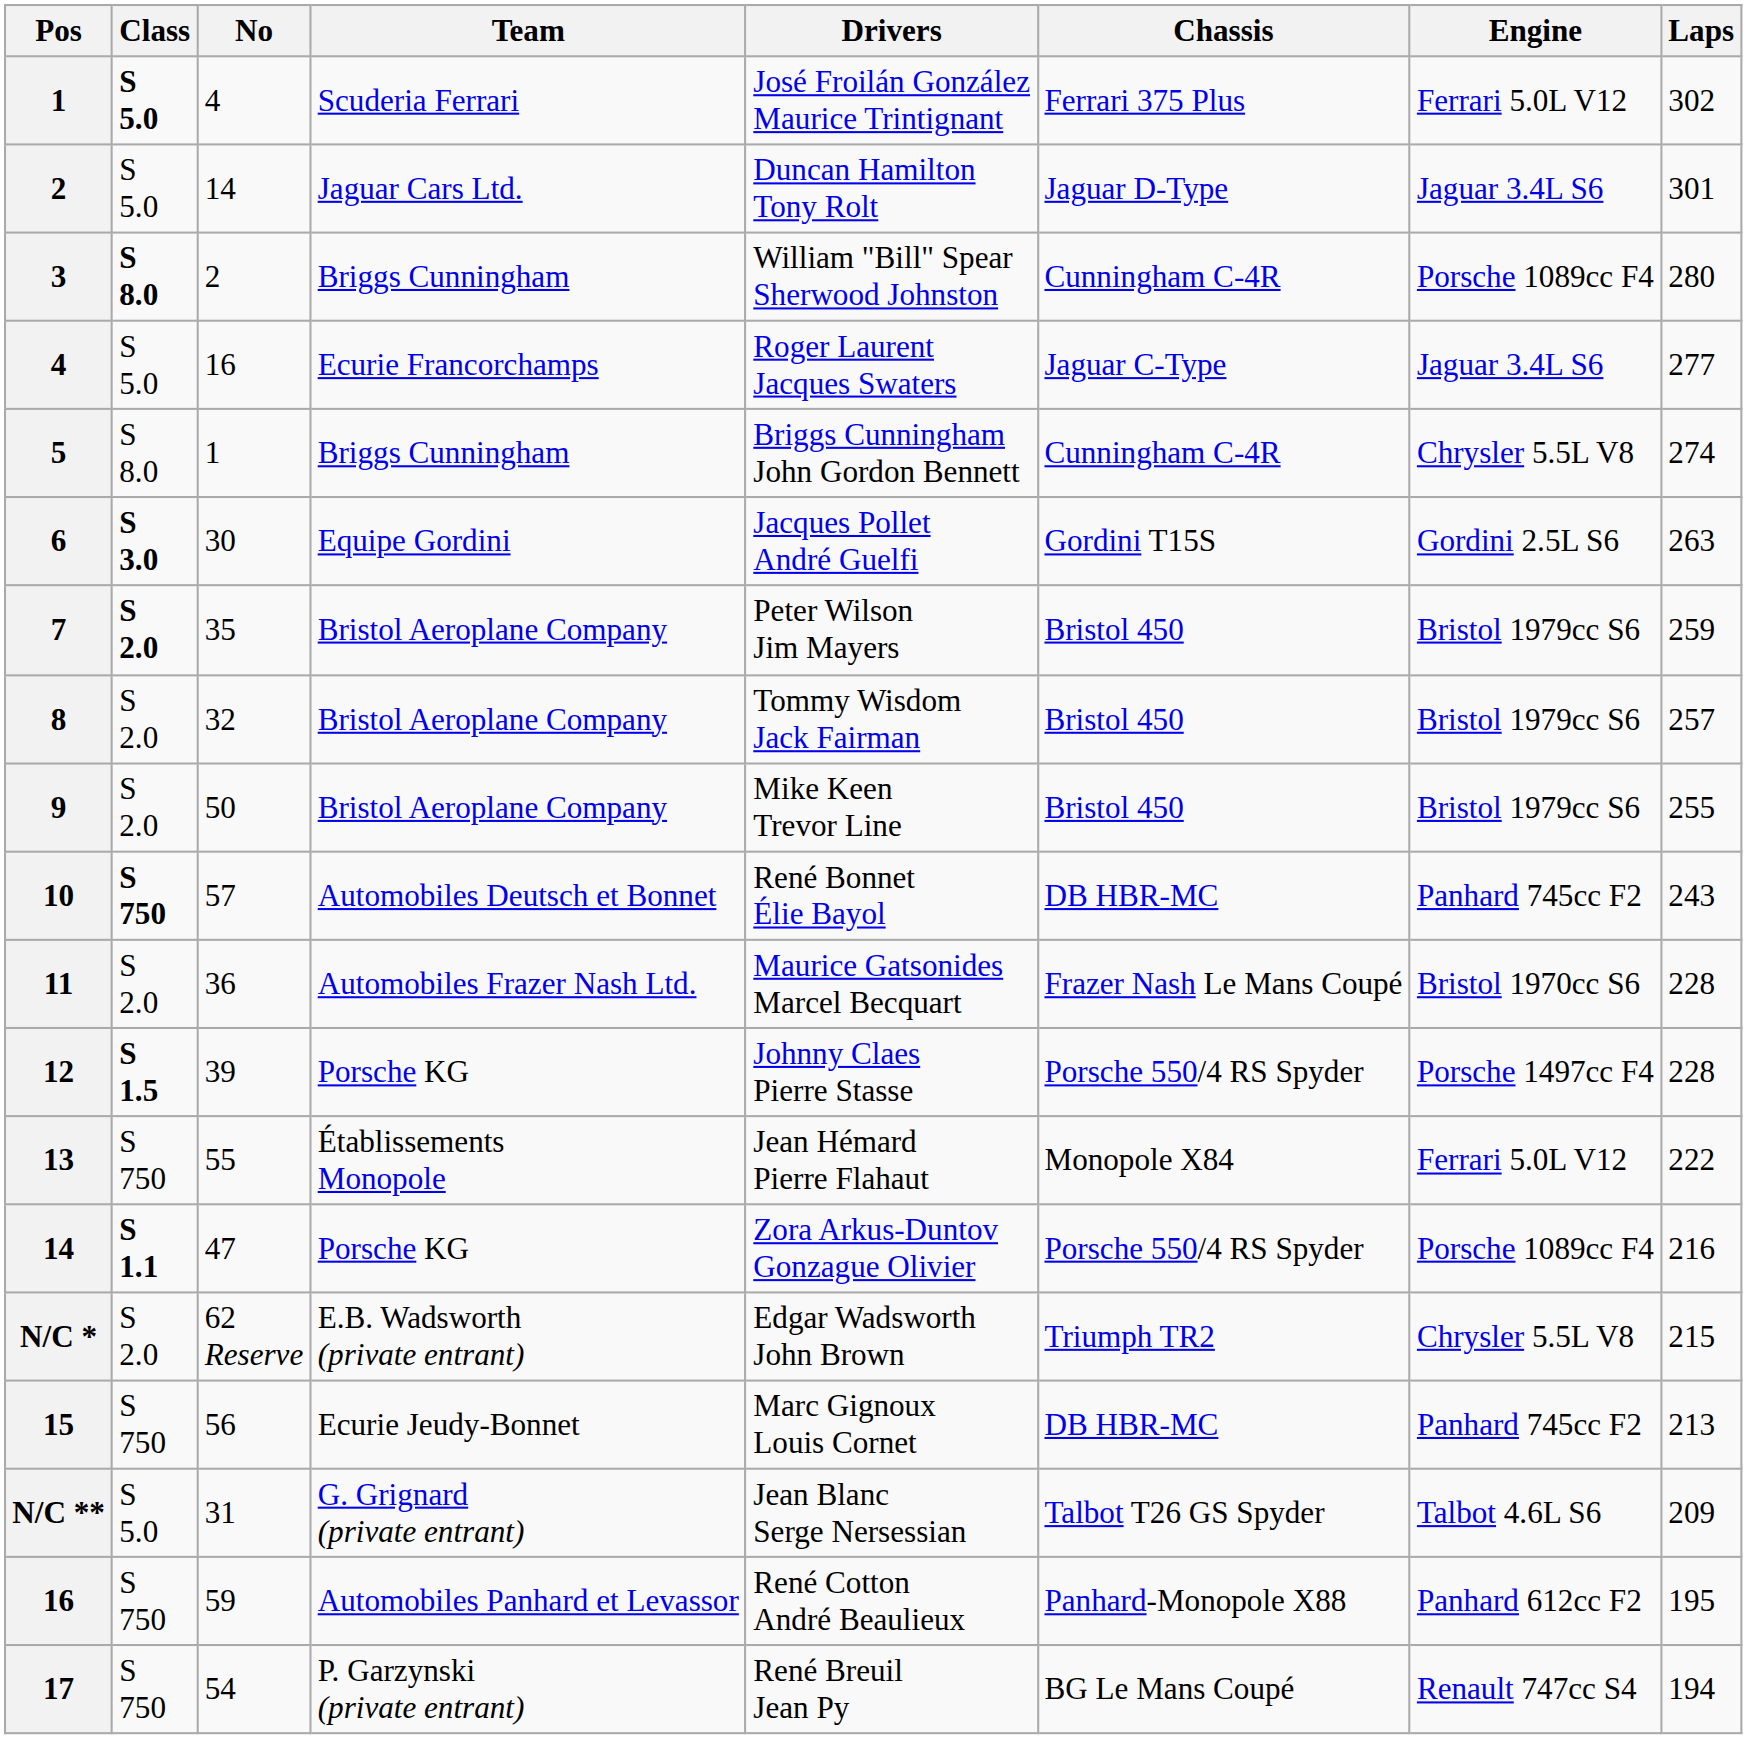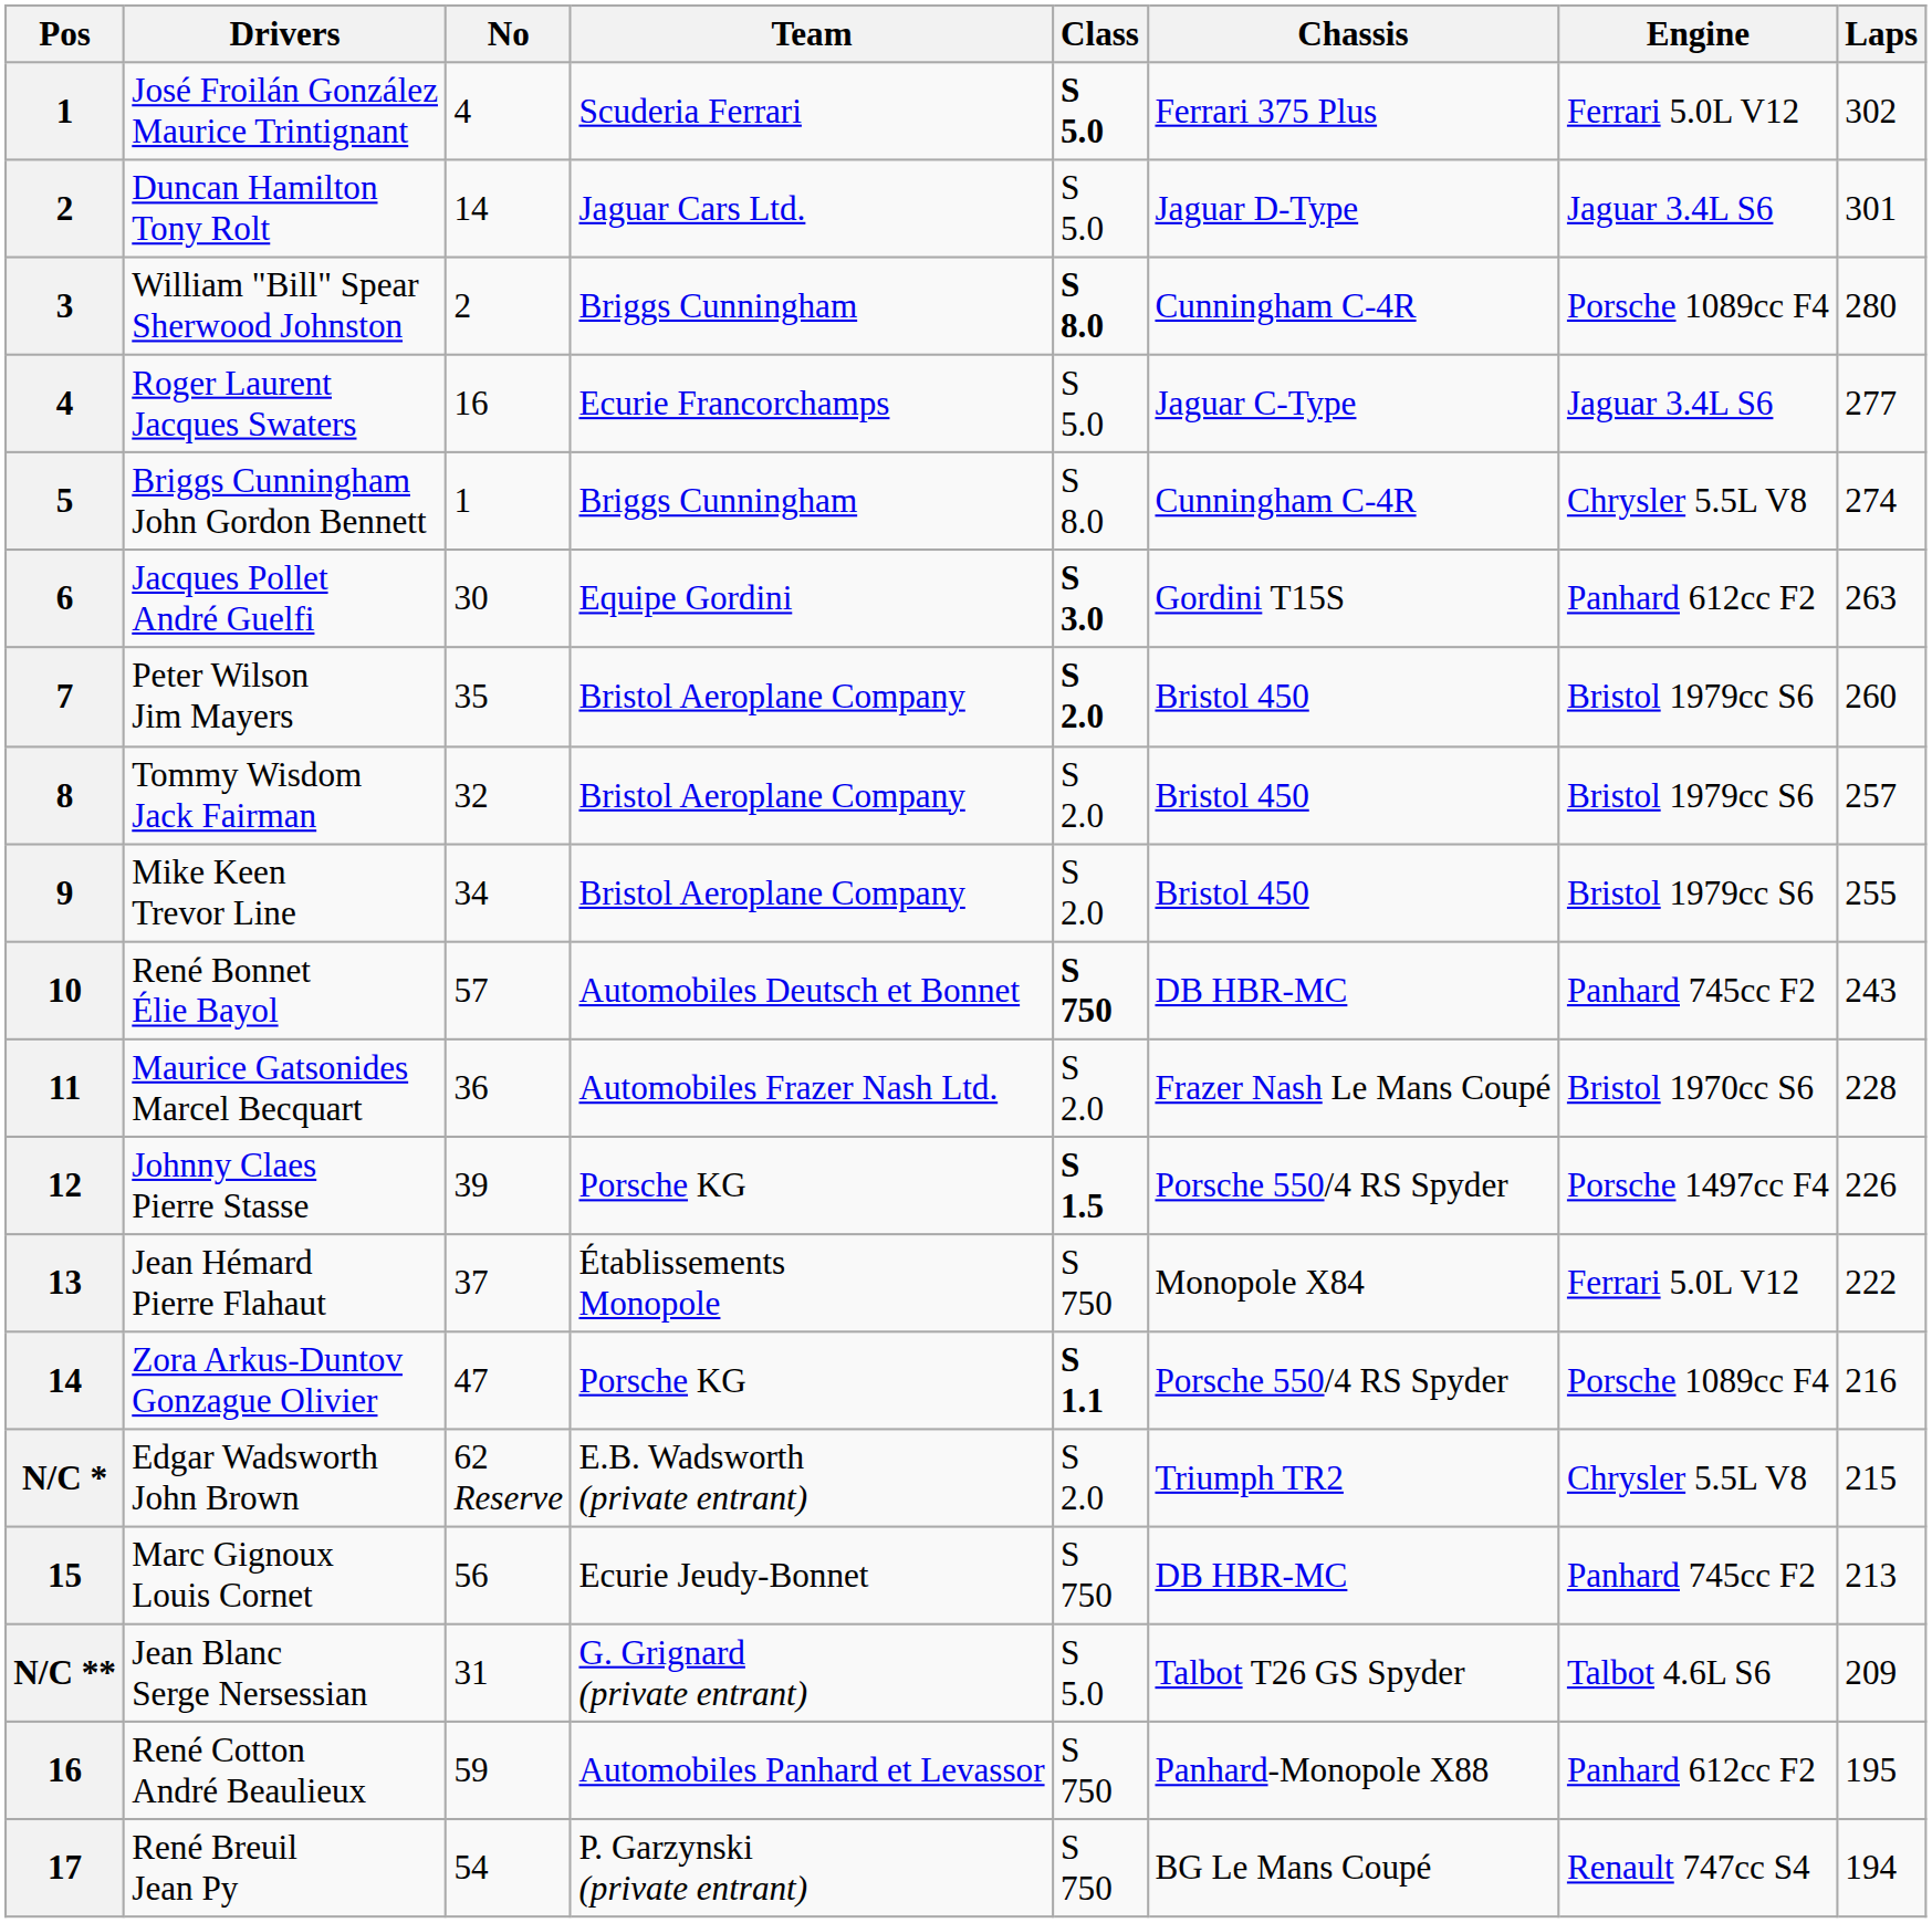columns swapped: Class <-> Drivers
6 | Engine: Gordini 2.5L S6 -> Panhard 612cc F2
7 | Laps: 259 -> 260
9 | No: 50 -> 34
12 | Laps: 228 -> 226
13 | No: 55 -> 37
